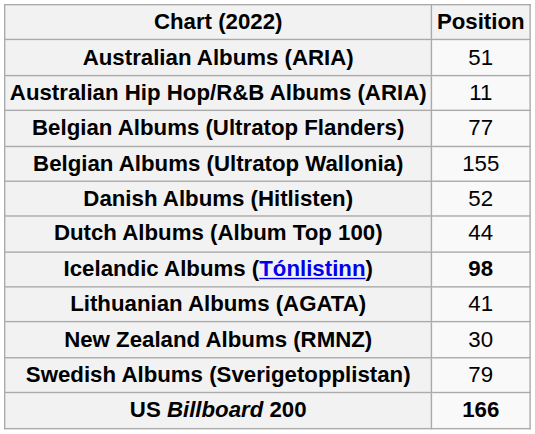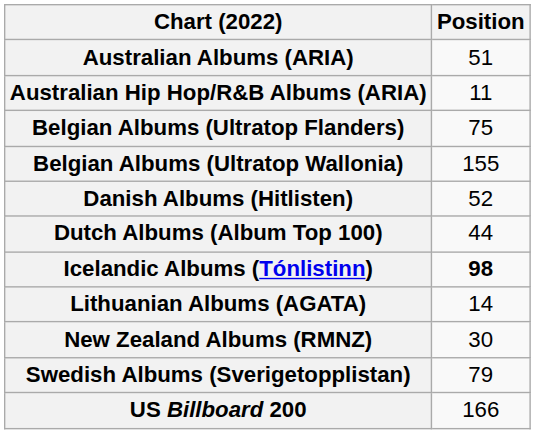Belgian Albums (Ultratop Flanders) | Position: 77 -> 75
Lithuanian Albums (AGATA) | Position: 41 -> 14
US Billboard 200 | Position: bold -> normal
